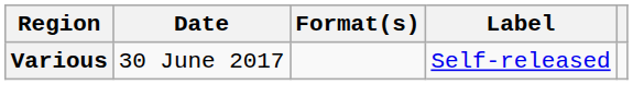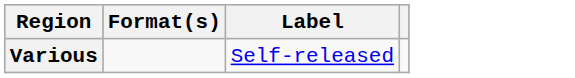- column: Date | 30 June 2017
